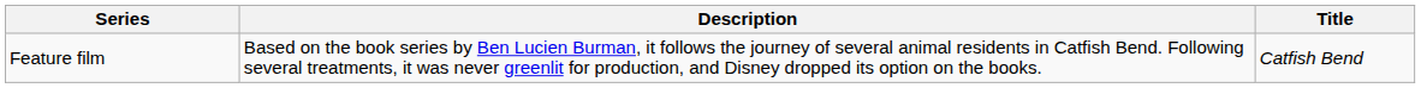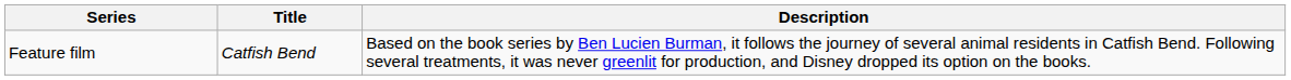columns swapped: Title <-> Description
